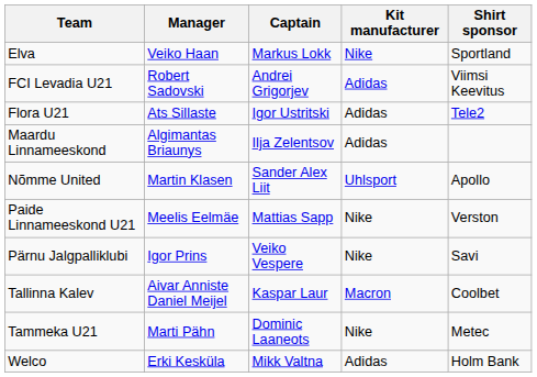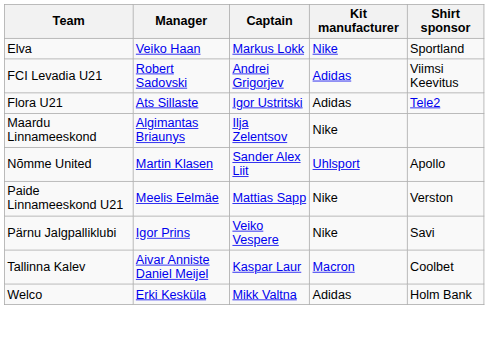Maardu Linnameeskond | Kit manufacturer: Adidas -> Nike
- row: Tammeka U21 | Marti Pähn | Dominic Laaneots | Nike | Metec
